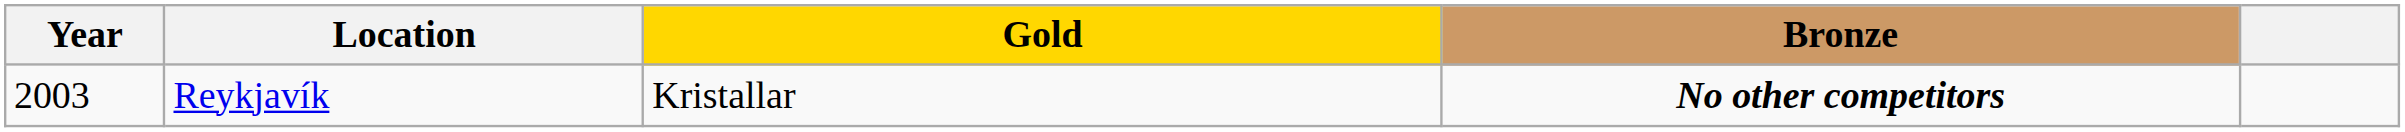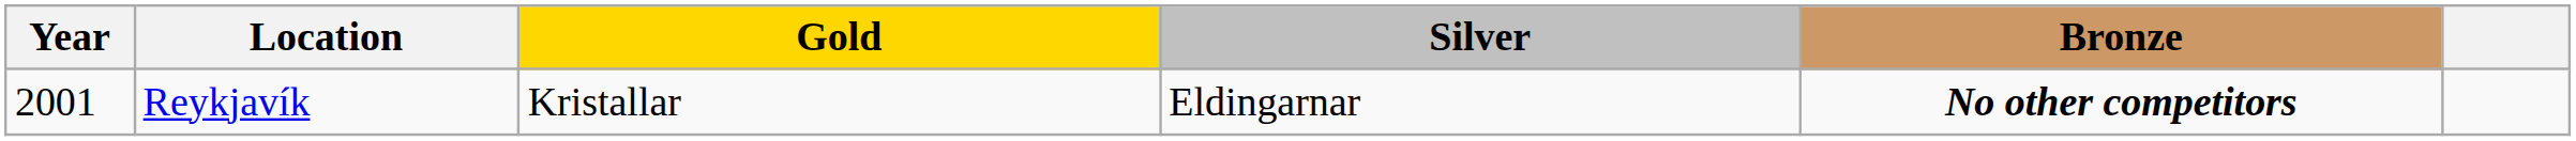+ column: Silver | Eldingarnar
Reykjavík | Year: 2003 -> 2001
